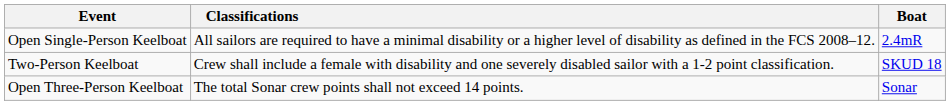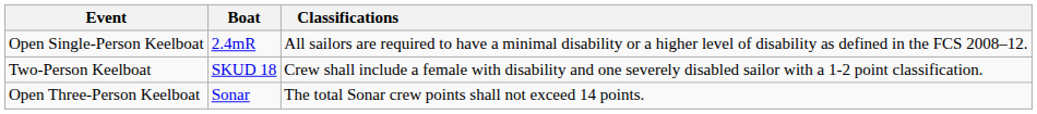columns swapped: Boat <-> Classifications
